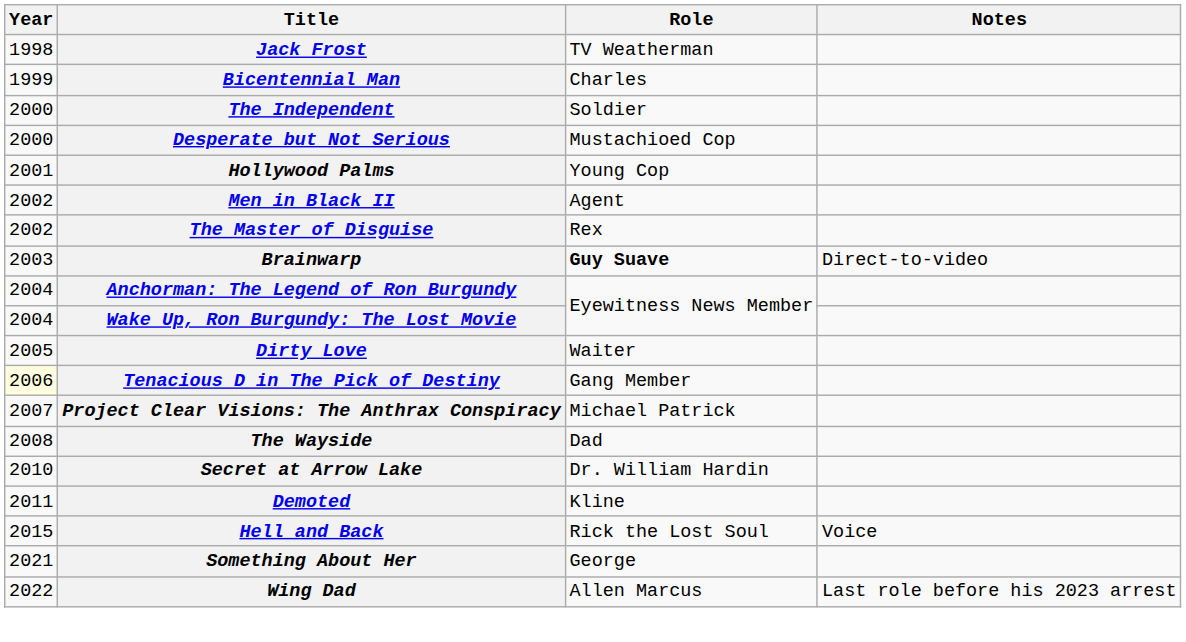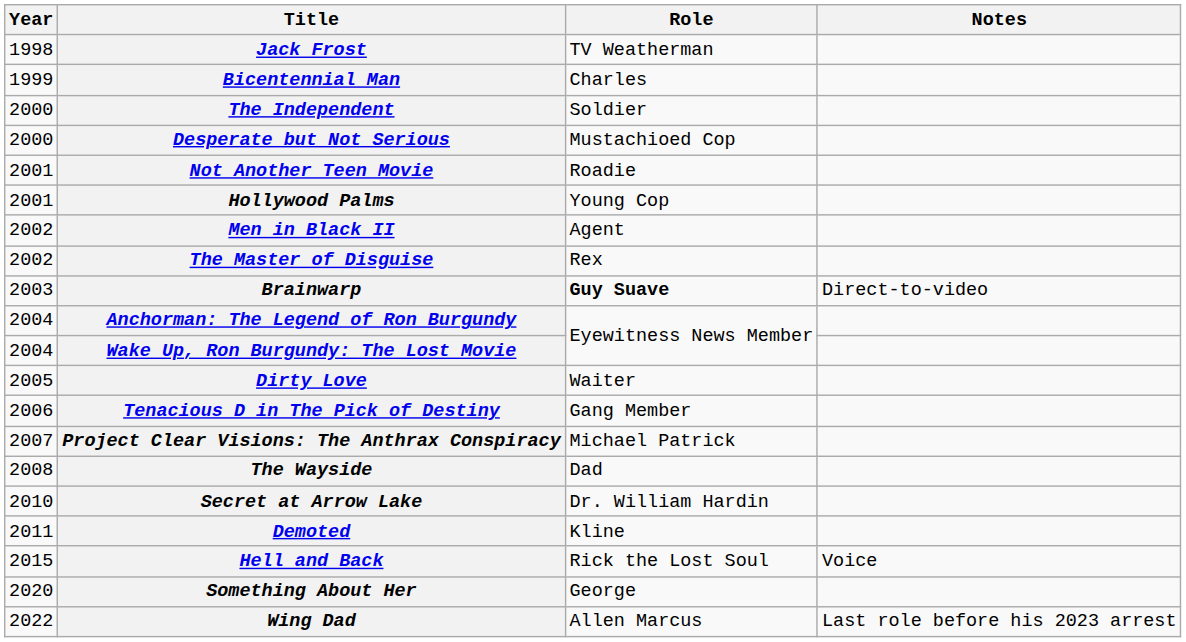+ row: 2001 | Not Another Teen Movie | Roadie
Tenacious D in The Pick of Destiny | Year: lightyellow background -> no background
Something About Her | Year: 2021 -> 2020
